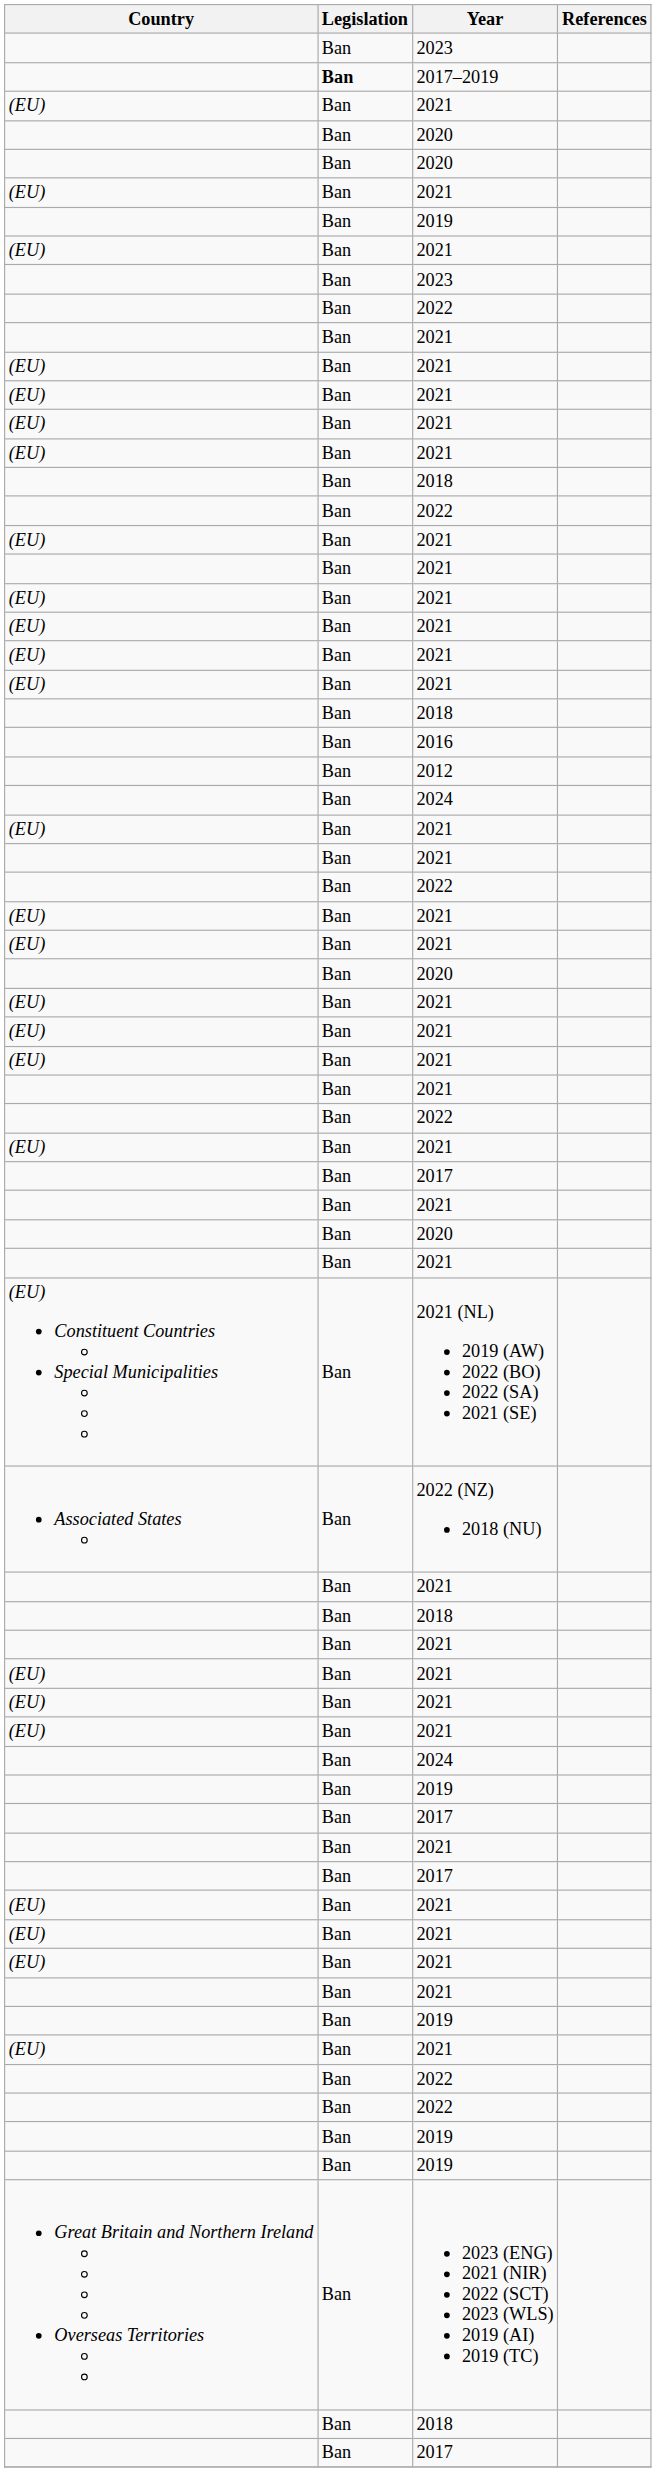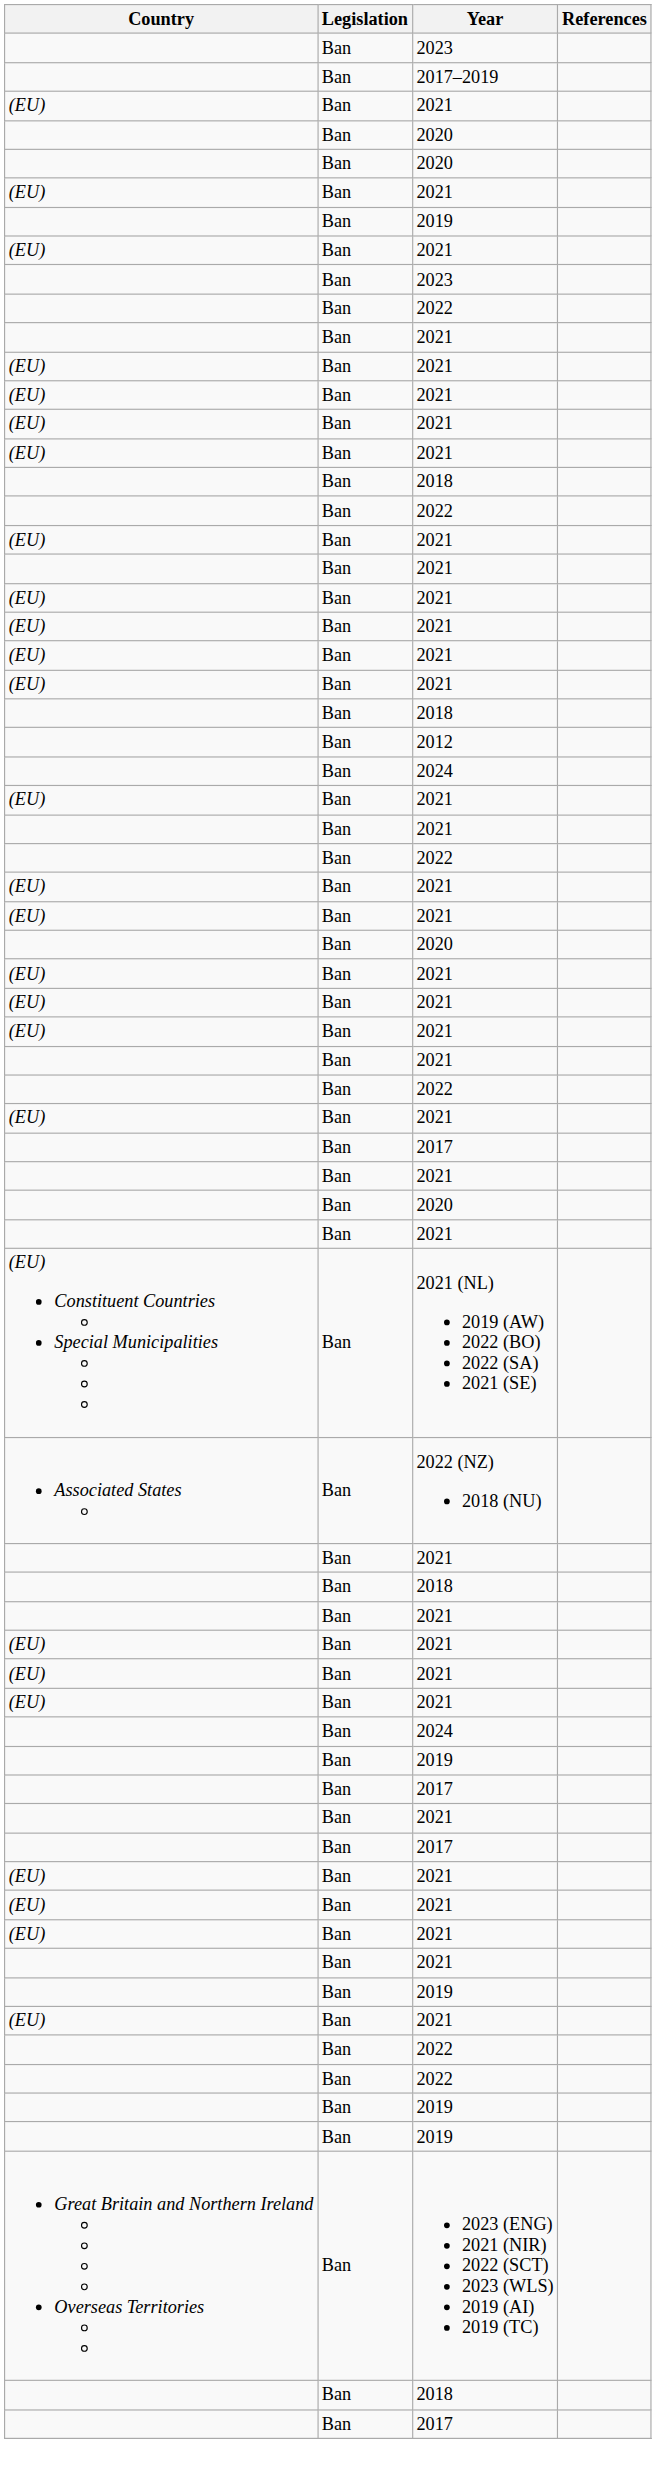2017–2019 | Legislation: bold -> normal
- row: Ban | 2016
